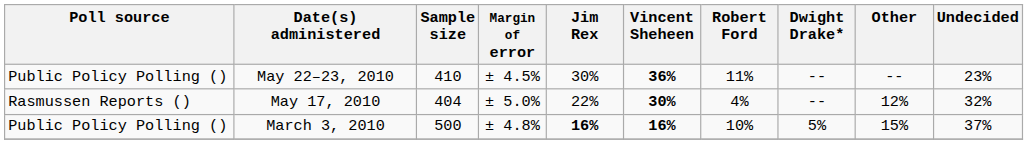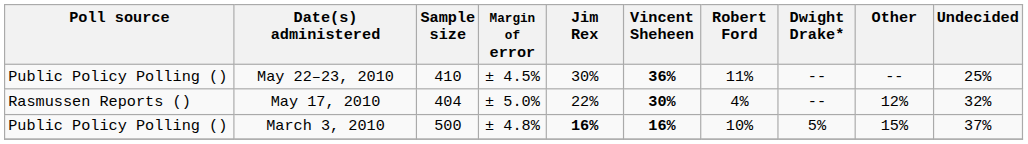May 22–23, 2010 | Undecided: 23% -> 25%
